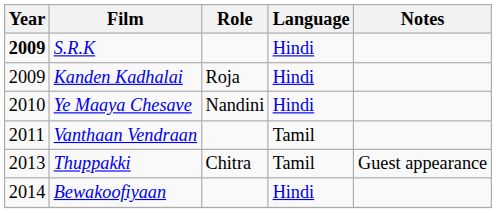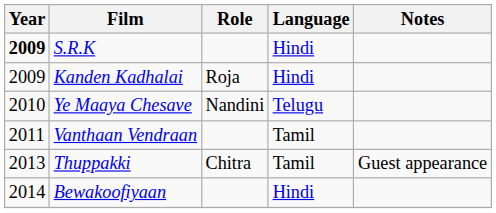Ye Maaya Chesave | Language: Hindi -> Telugu
